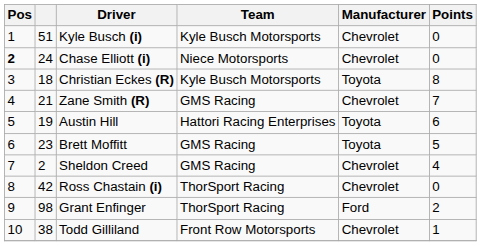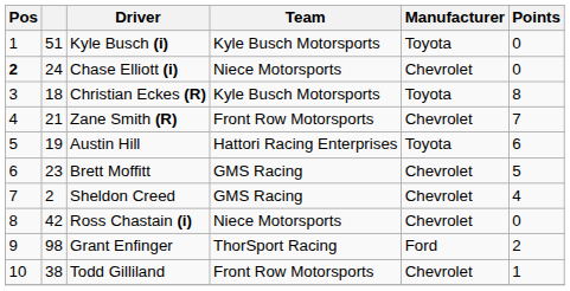Kyle Busch (i) | Manufacturer: Chevrolet -> Toyota
Zane Smith (R) | Team: GMS Racing -> Front Row Motorsports
Brett Moffitt | Manufacturer: Toyota -> Chevrolet
Ross Chastain (i) | Team: ThorSport Racing -> Niece Motorsports
